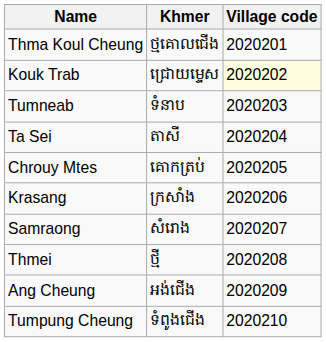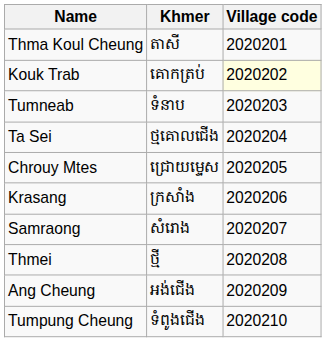Thma Koul Cheung | Khmer: ថ្មគោលជើង -> តាសី
Kouk Trab | Khmer: ជ្រោយម្ទេស -> គោកត្រប់
Ta Sei | Khmer: តាសី -> ថ្មគោលជើង
Chrouy Mtes | Khmer: គោកត្រប់ -> ជ្រោយម្ទេស
